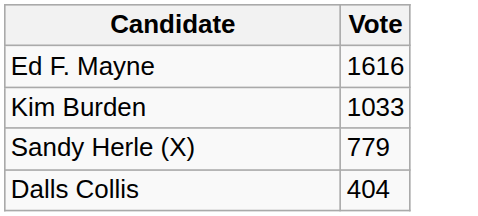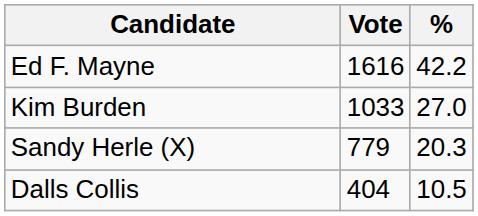+ column: % | 42.2 | 27.0 | 20.3 | 10.5
